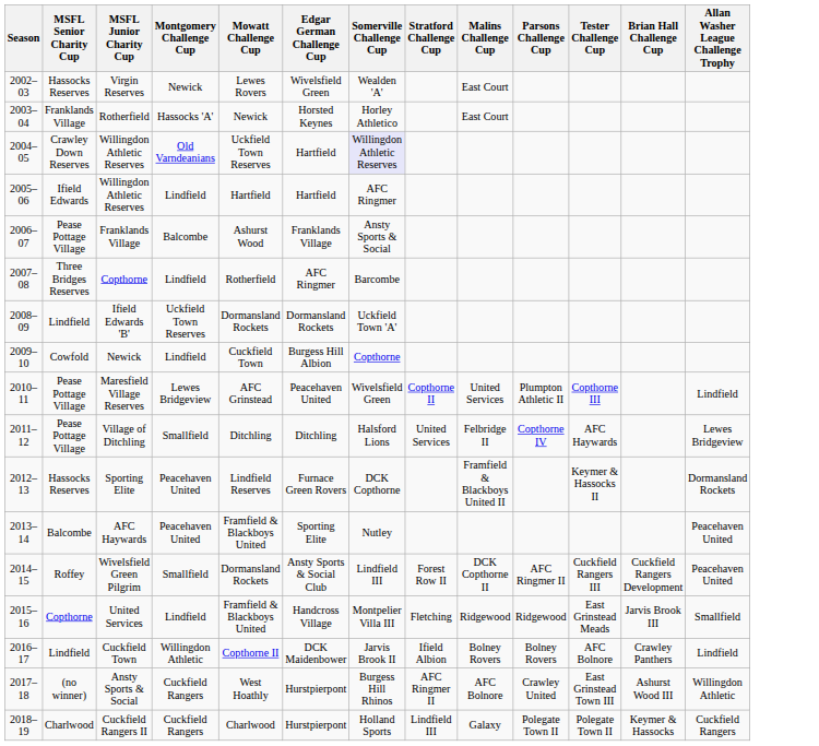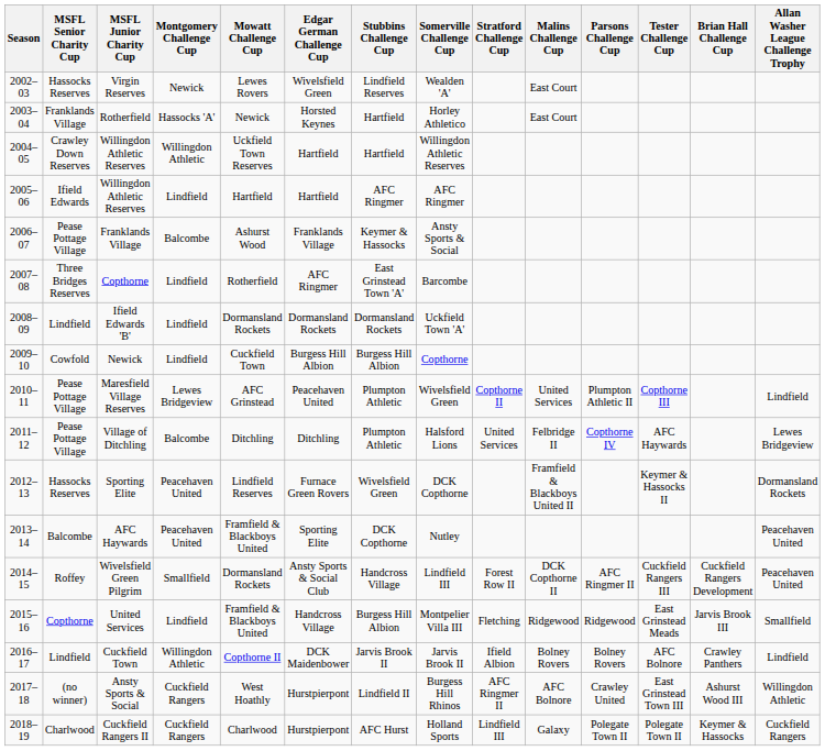+ column: Stubbins Challenge Cup | Lindfield Reserves | Hartfield | Hartfield | AFC Ringmer | Keymer & Hassocks | East Grinstead Town 'A' | Dormansland Rockets | Burgess Hill Albion | Plumpton Athletic | Plumpton Athletic | Wivelsfield Green | DCK Copthorne | Handcross Village | Burgess Hill Albion | Jarvis Brook II | Lindfield II | AFC Hurst
2004–05 / Willingdon Athletic Reserves | Montgomery Challenge Cup: Old Varndeanians -> Willingdon Athletic
2004–05 / Willingdon Athletic Reserves | Somerville Challenge Cup: lavender background -> no background
Ifield Edwards 'B' | Montgomery Challenge Cup: Uckfield Town Reserves -> Lindfield
Village of Ditchling | Montgomery Challenge Cup: Smallfield -> Balcombe
